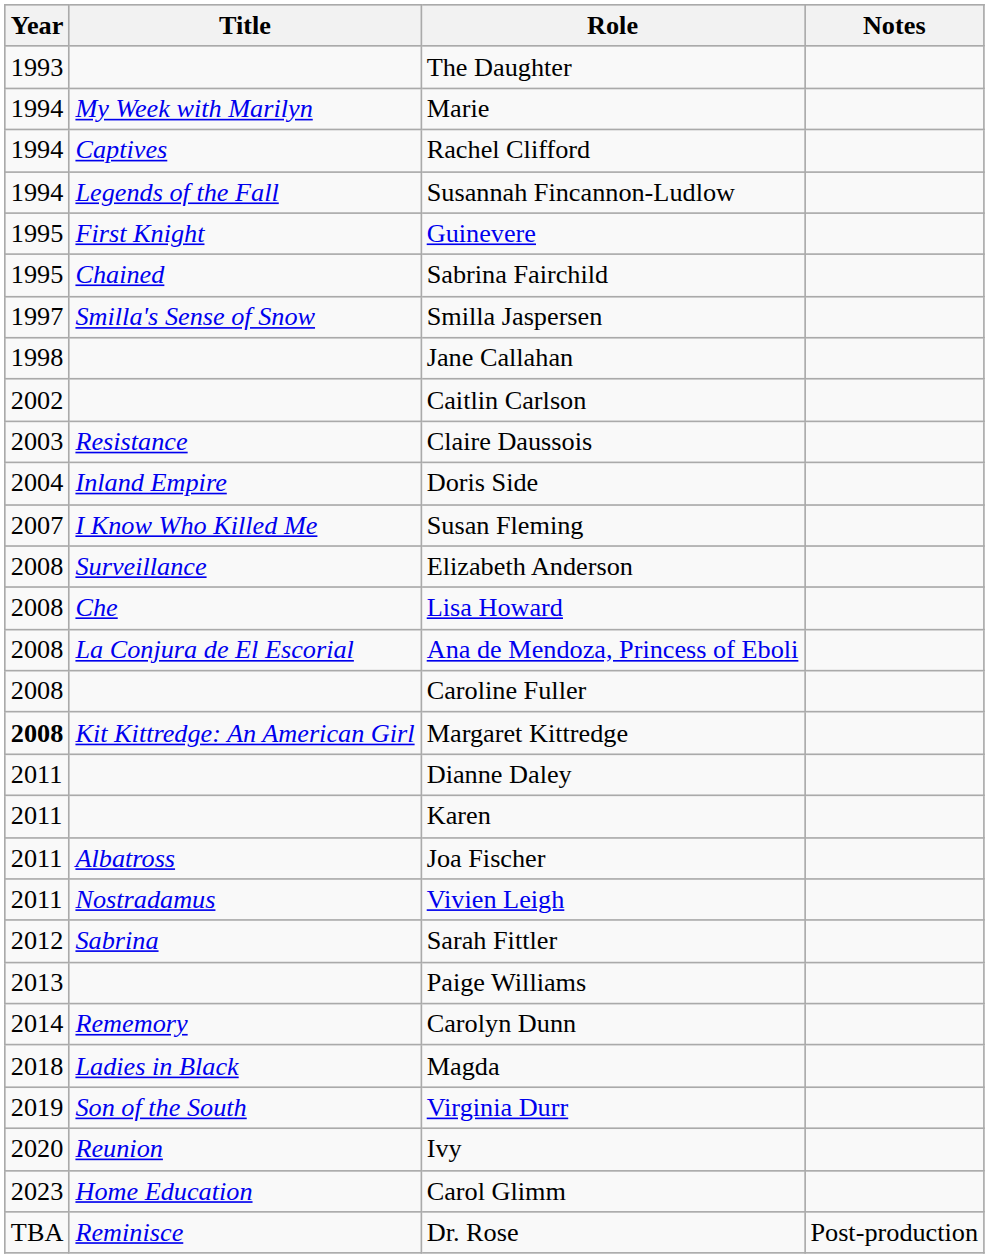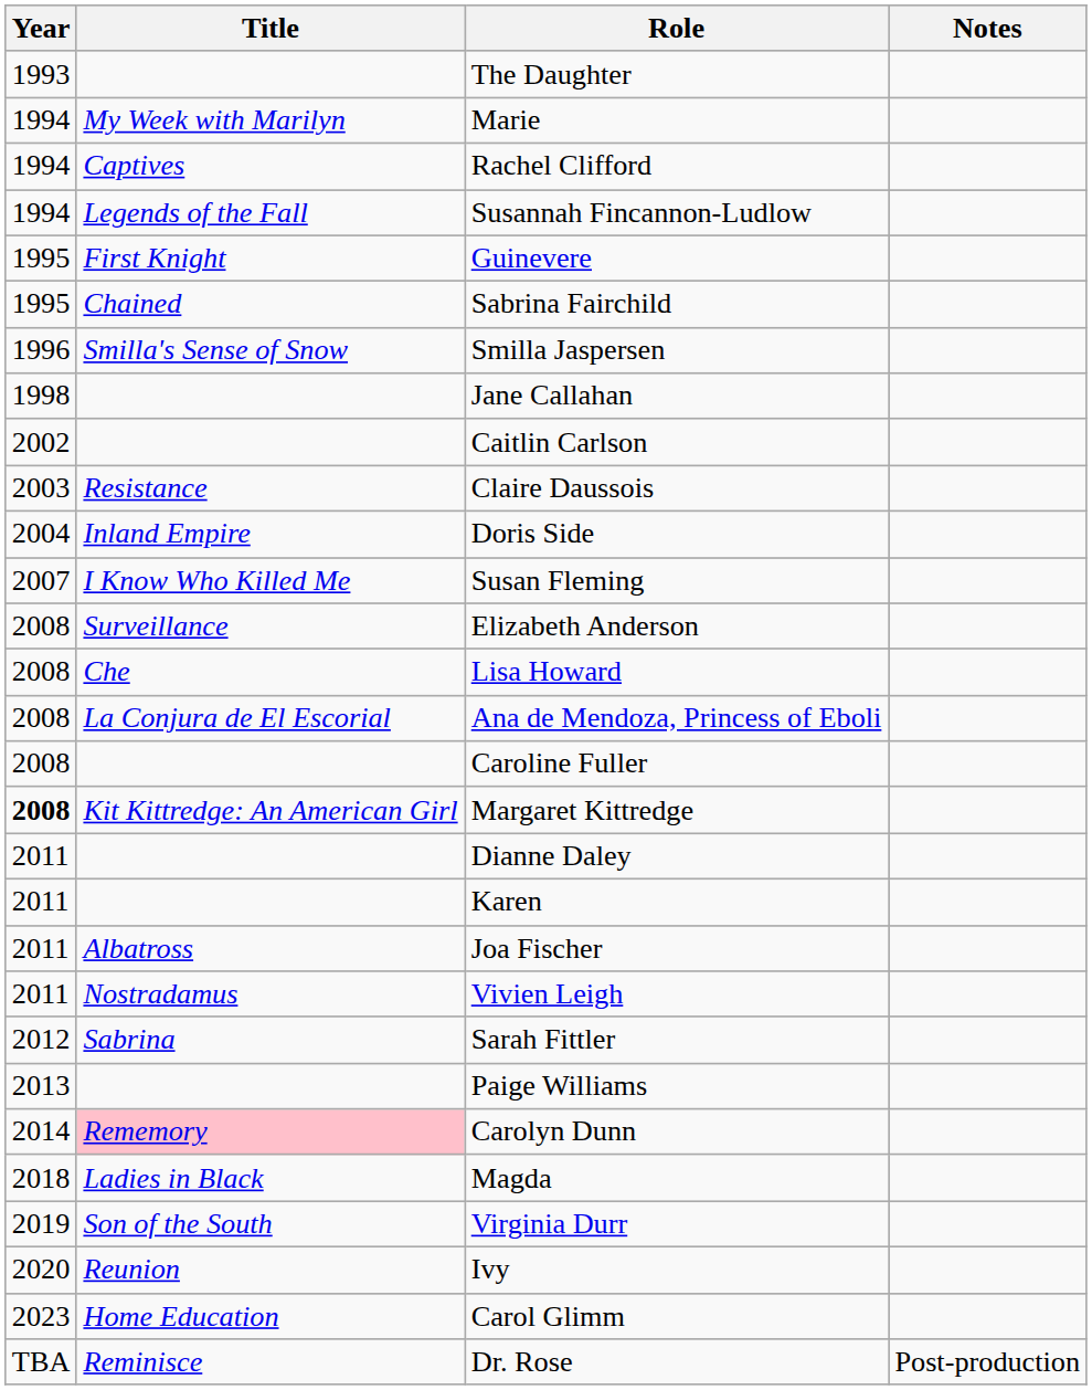Smilla Jaspersen | Year: 1997 -> 1996
Carolyn Dunn | Title: no background -> pink background
